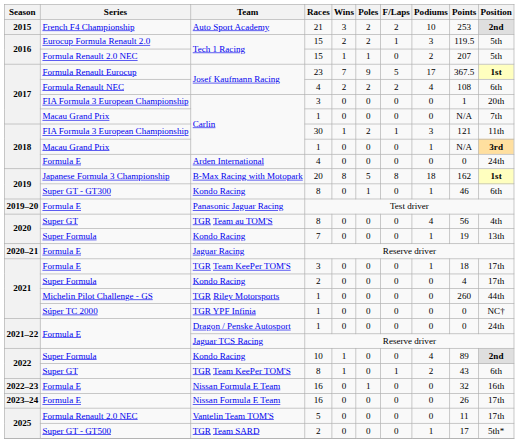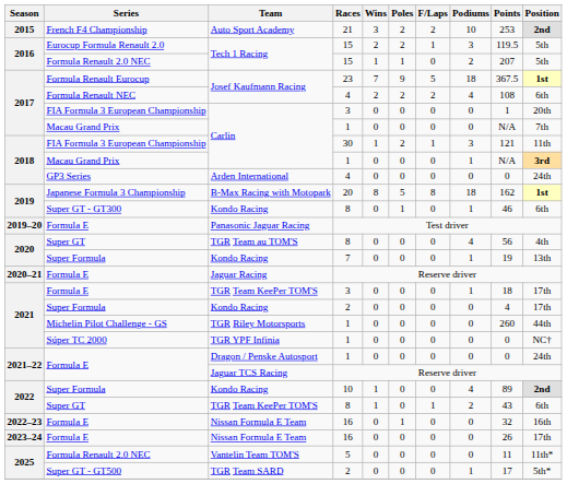Josef Kaufmann Racing / 23 | Podiums: 17 -> 18
Arden International | Series: Formula E -> GP3 Series
Vantelin Team TOM'S | Position: 17th -> 11th*
